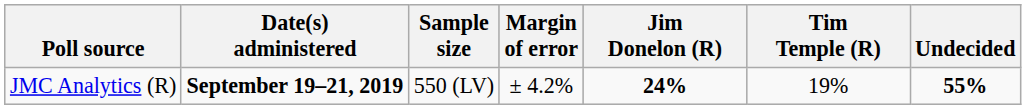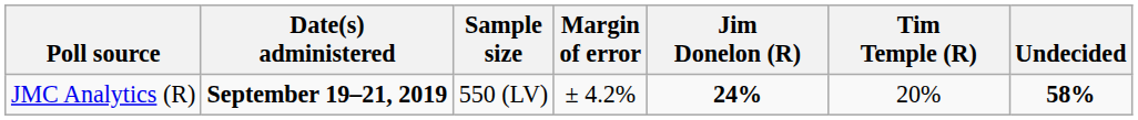JMC Analytics (R) | Tim Temple (R): 19% -> 20%
JMC Analytics (R) | Undecided: 55% -> 58%
